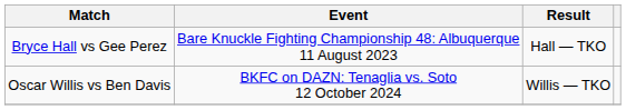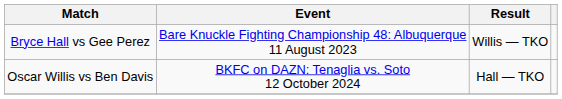Bryce Hall vs Gee Perez | Result: Hall — TKO -> Willis — TKO
Oscar Willis vs Ben Davis | Result: Willis — TKO -> Hall — TKO
